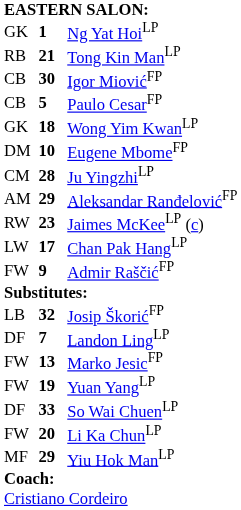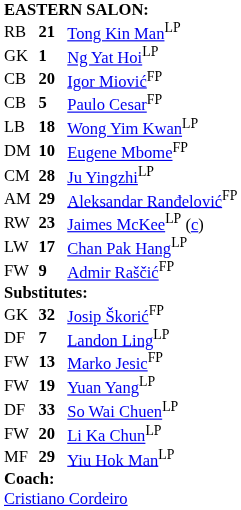rows swapped: Ng Yat HoiLP <-> Tong Kin ManLP
Igor MiovićFP | column 2: 30 -> 20
Wong Yim KwanLP | column 1: GK -> LB
Josip ŠkorićFP | column 1: LB -> GK
